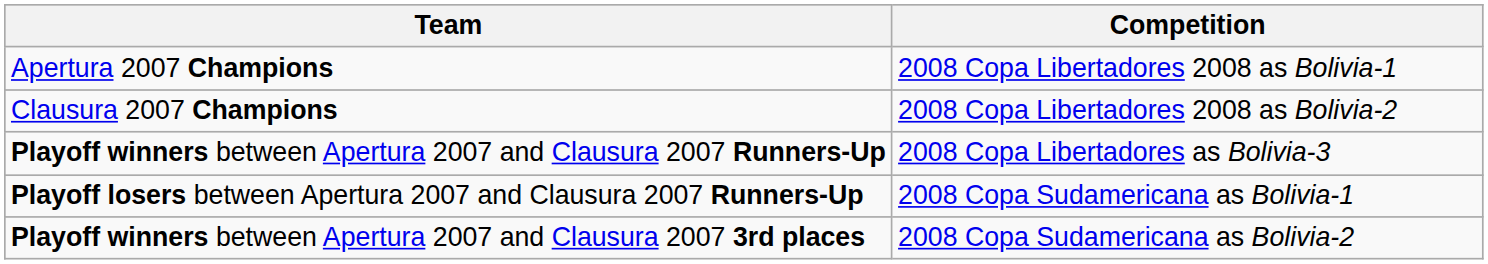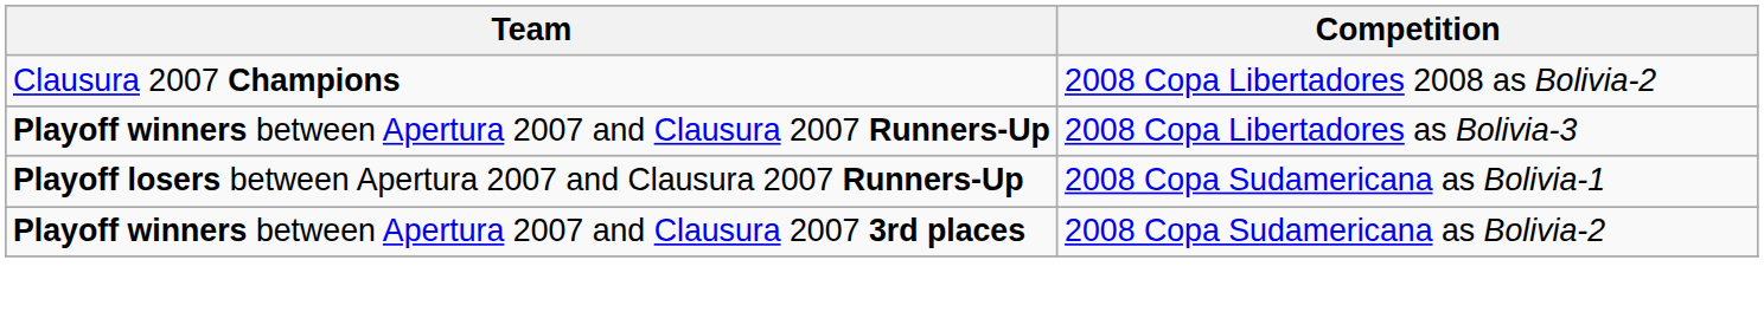- row: Apertura 2007 Champions | 2008 Copa Libertadores 2008 as Bolivia-1
